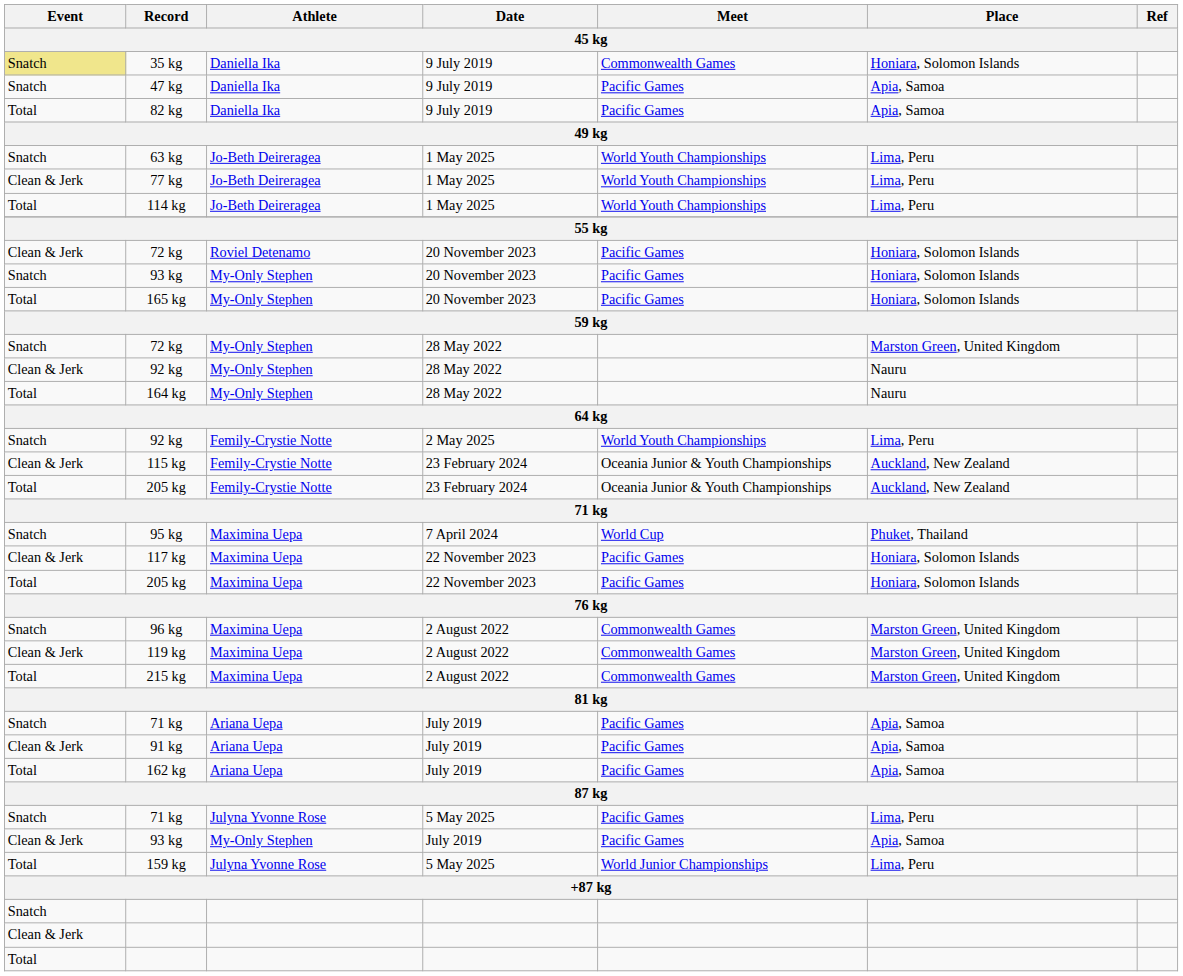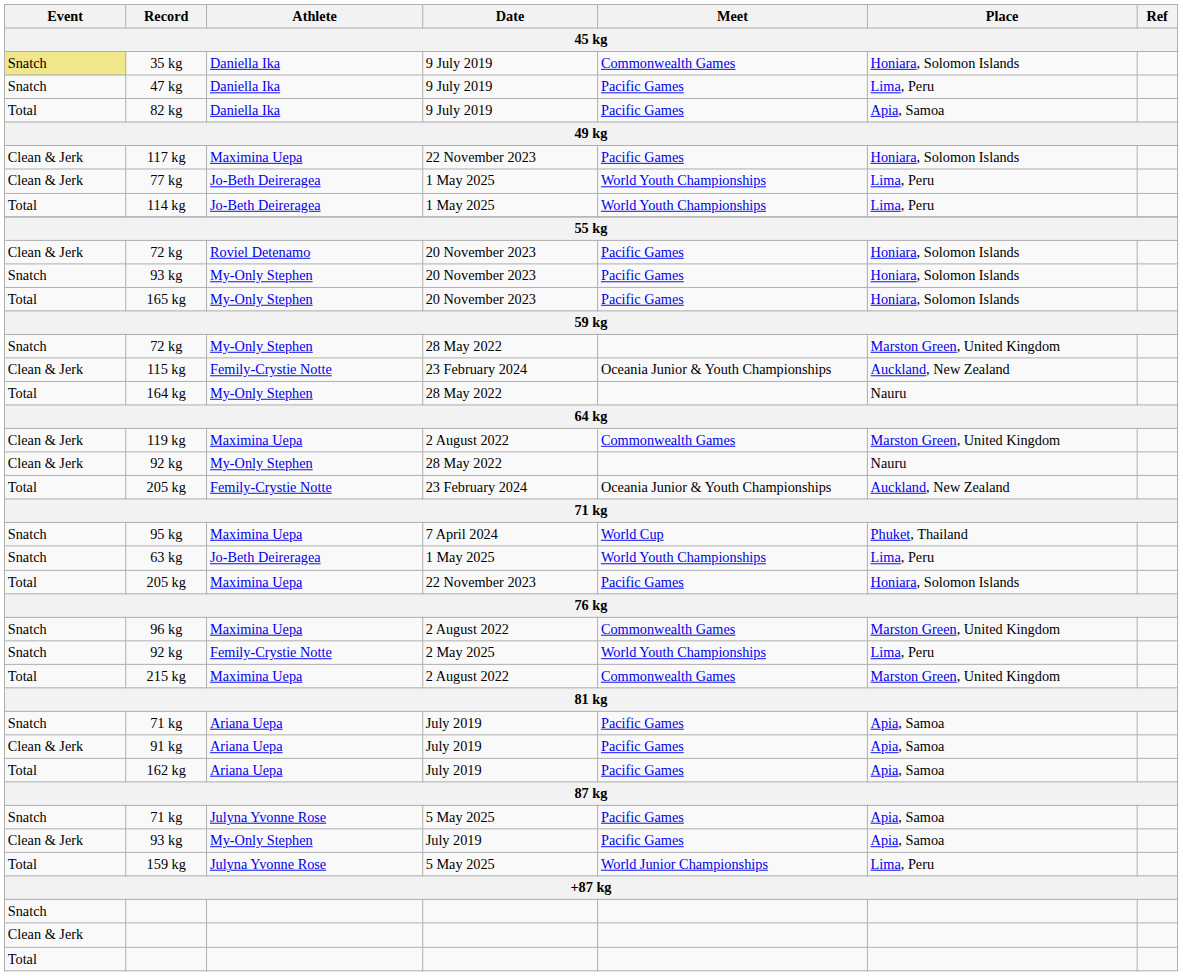47 kg | Place: Apia, Samoa -> Lima, Peru
rows swapped: 63 kg <-> 117 kg
rows swapped: 92 kg / 28 May 2022 <-> 115 kg
rows swapped: 92 kg / 2 May 2025 <-> 119 kg
71 kg / 5 May 2025 | Place: Lima, Peru -> Apia, Samoa
